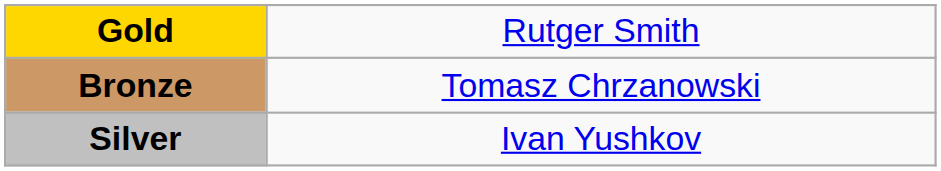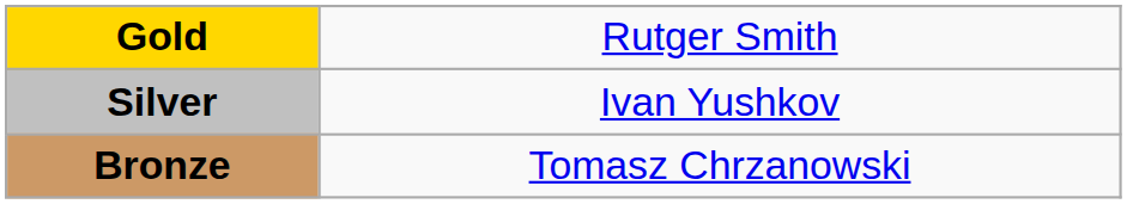rows swapped: Silver <-> Bronze
